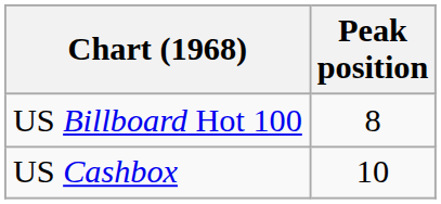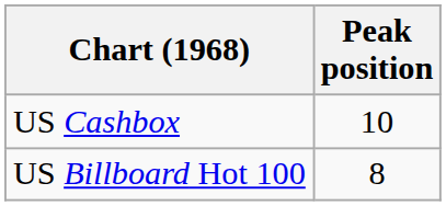rows swapped: US Billboard Hot 100 <-> US Cashbox
